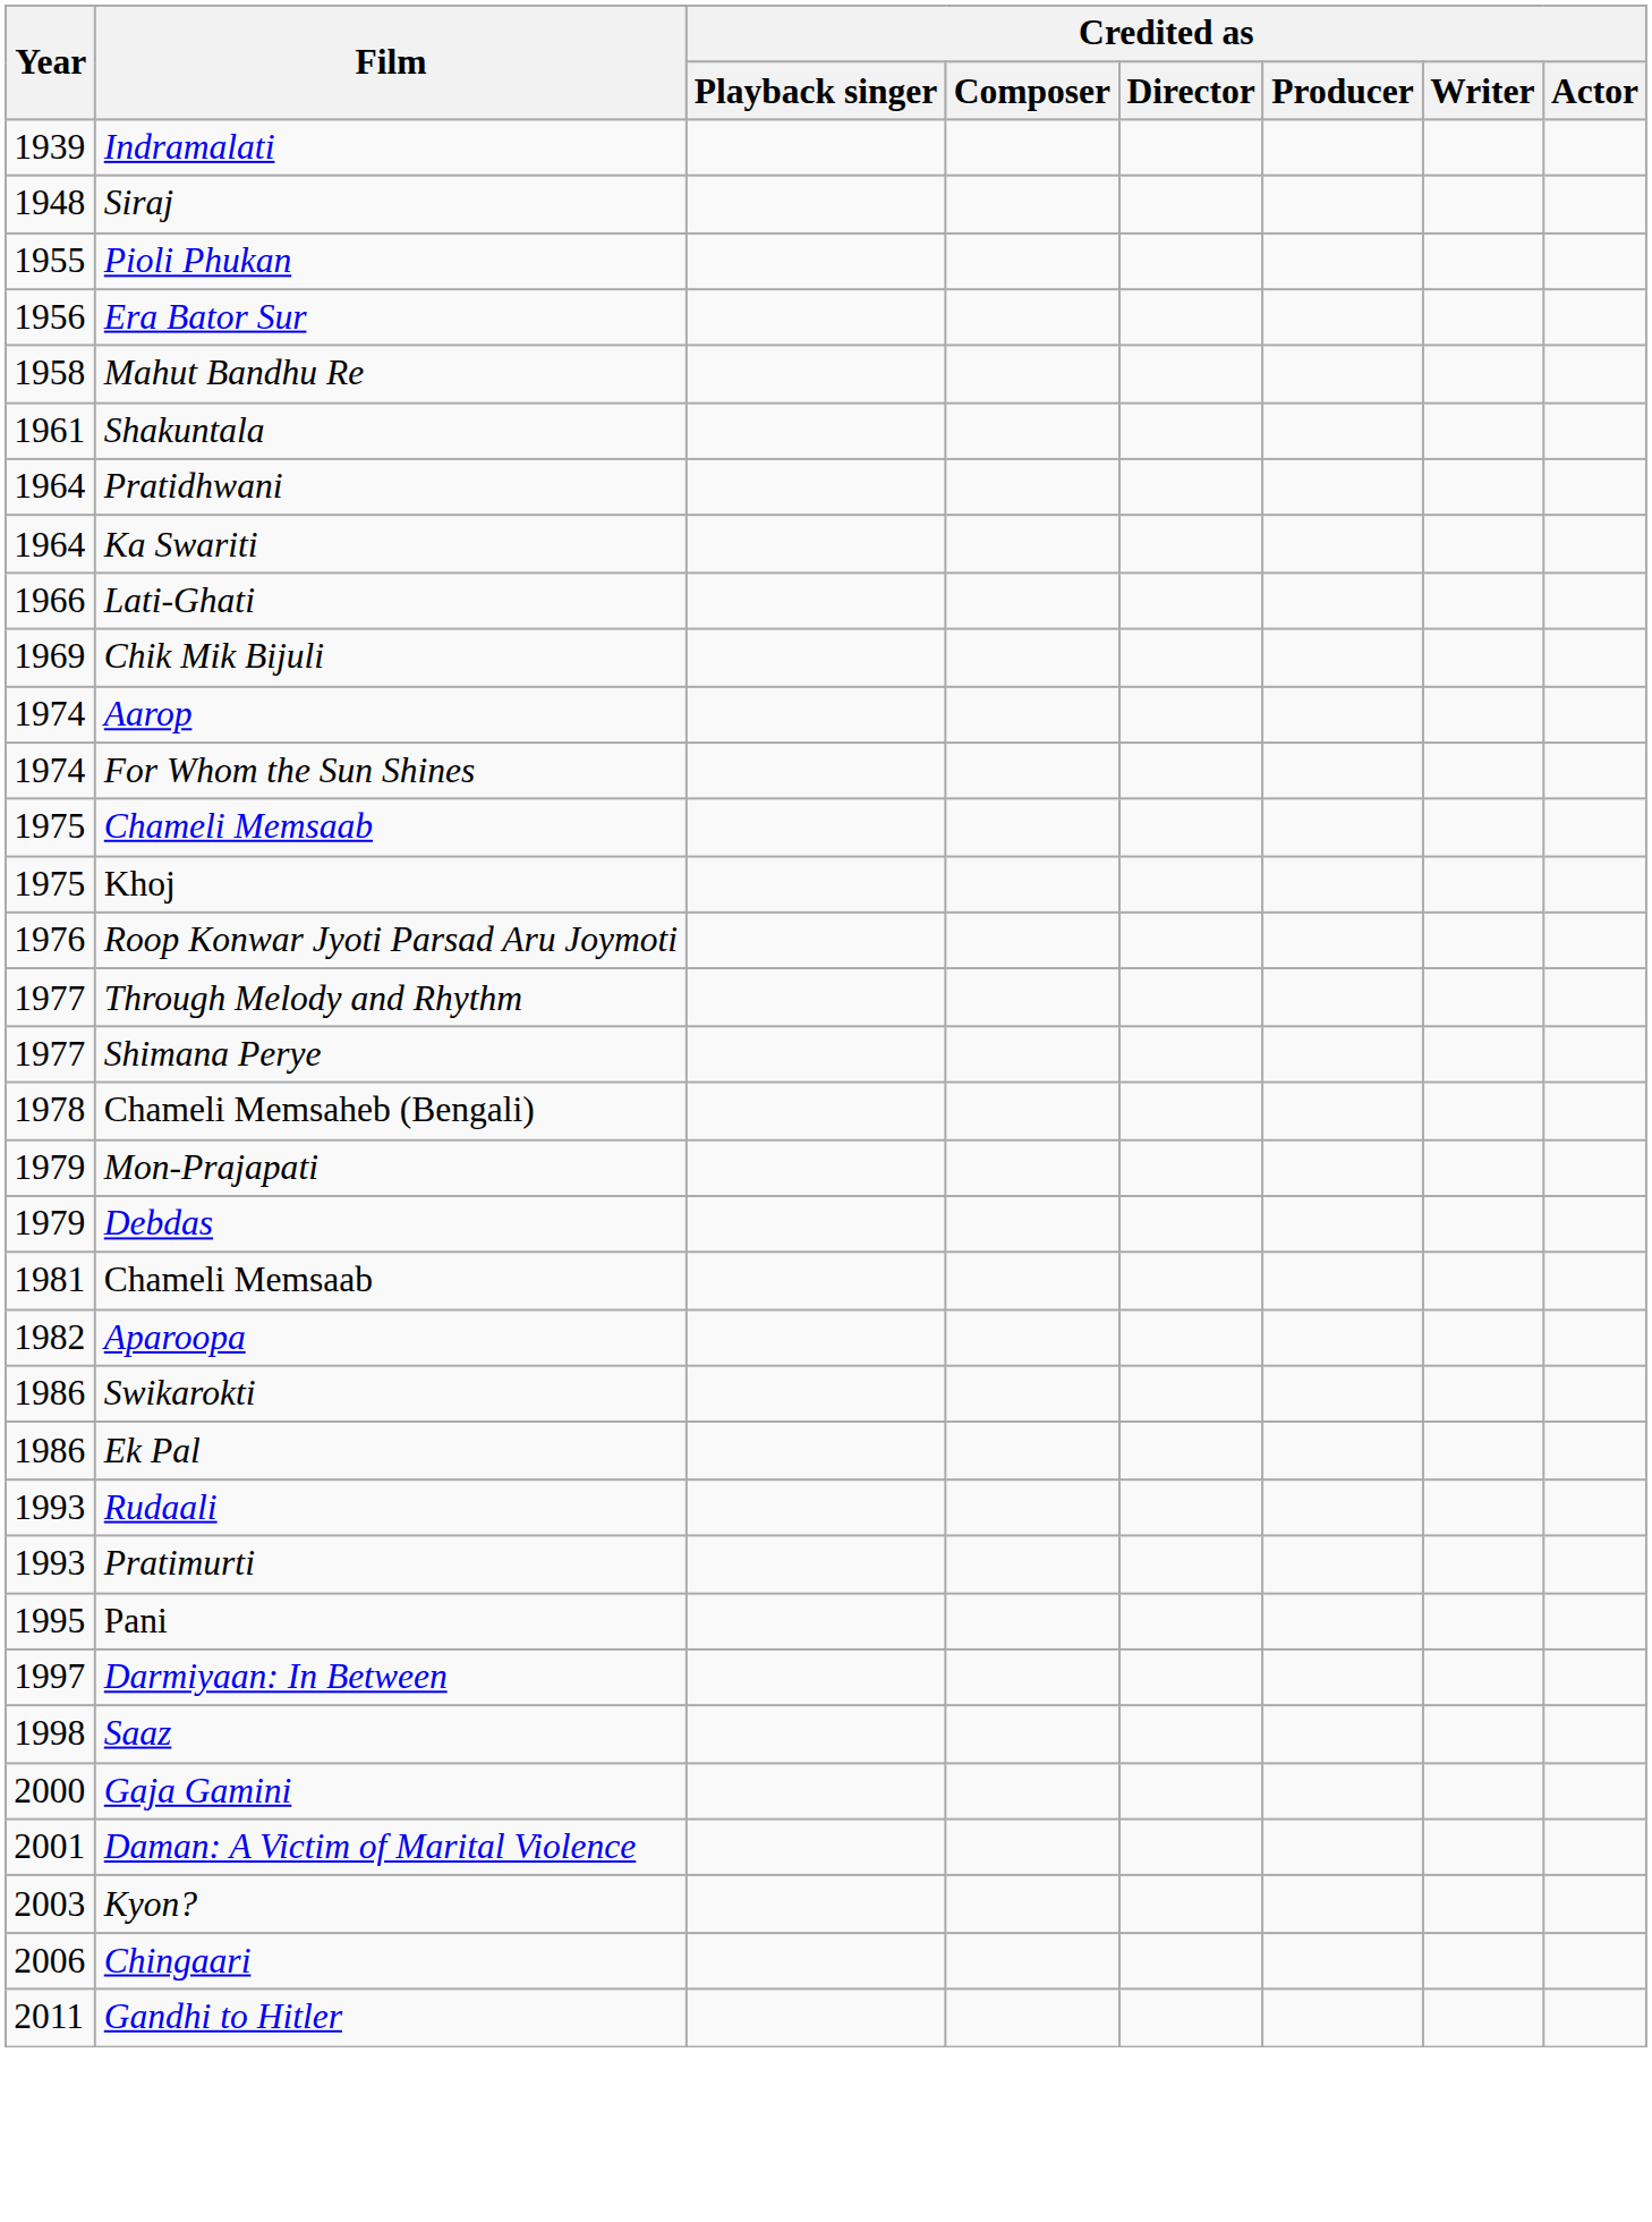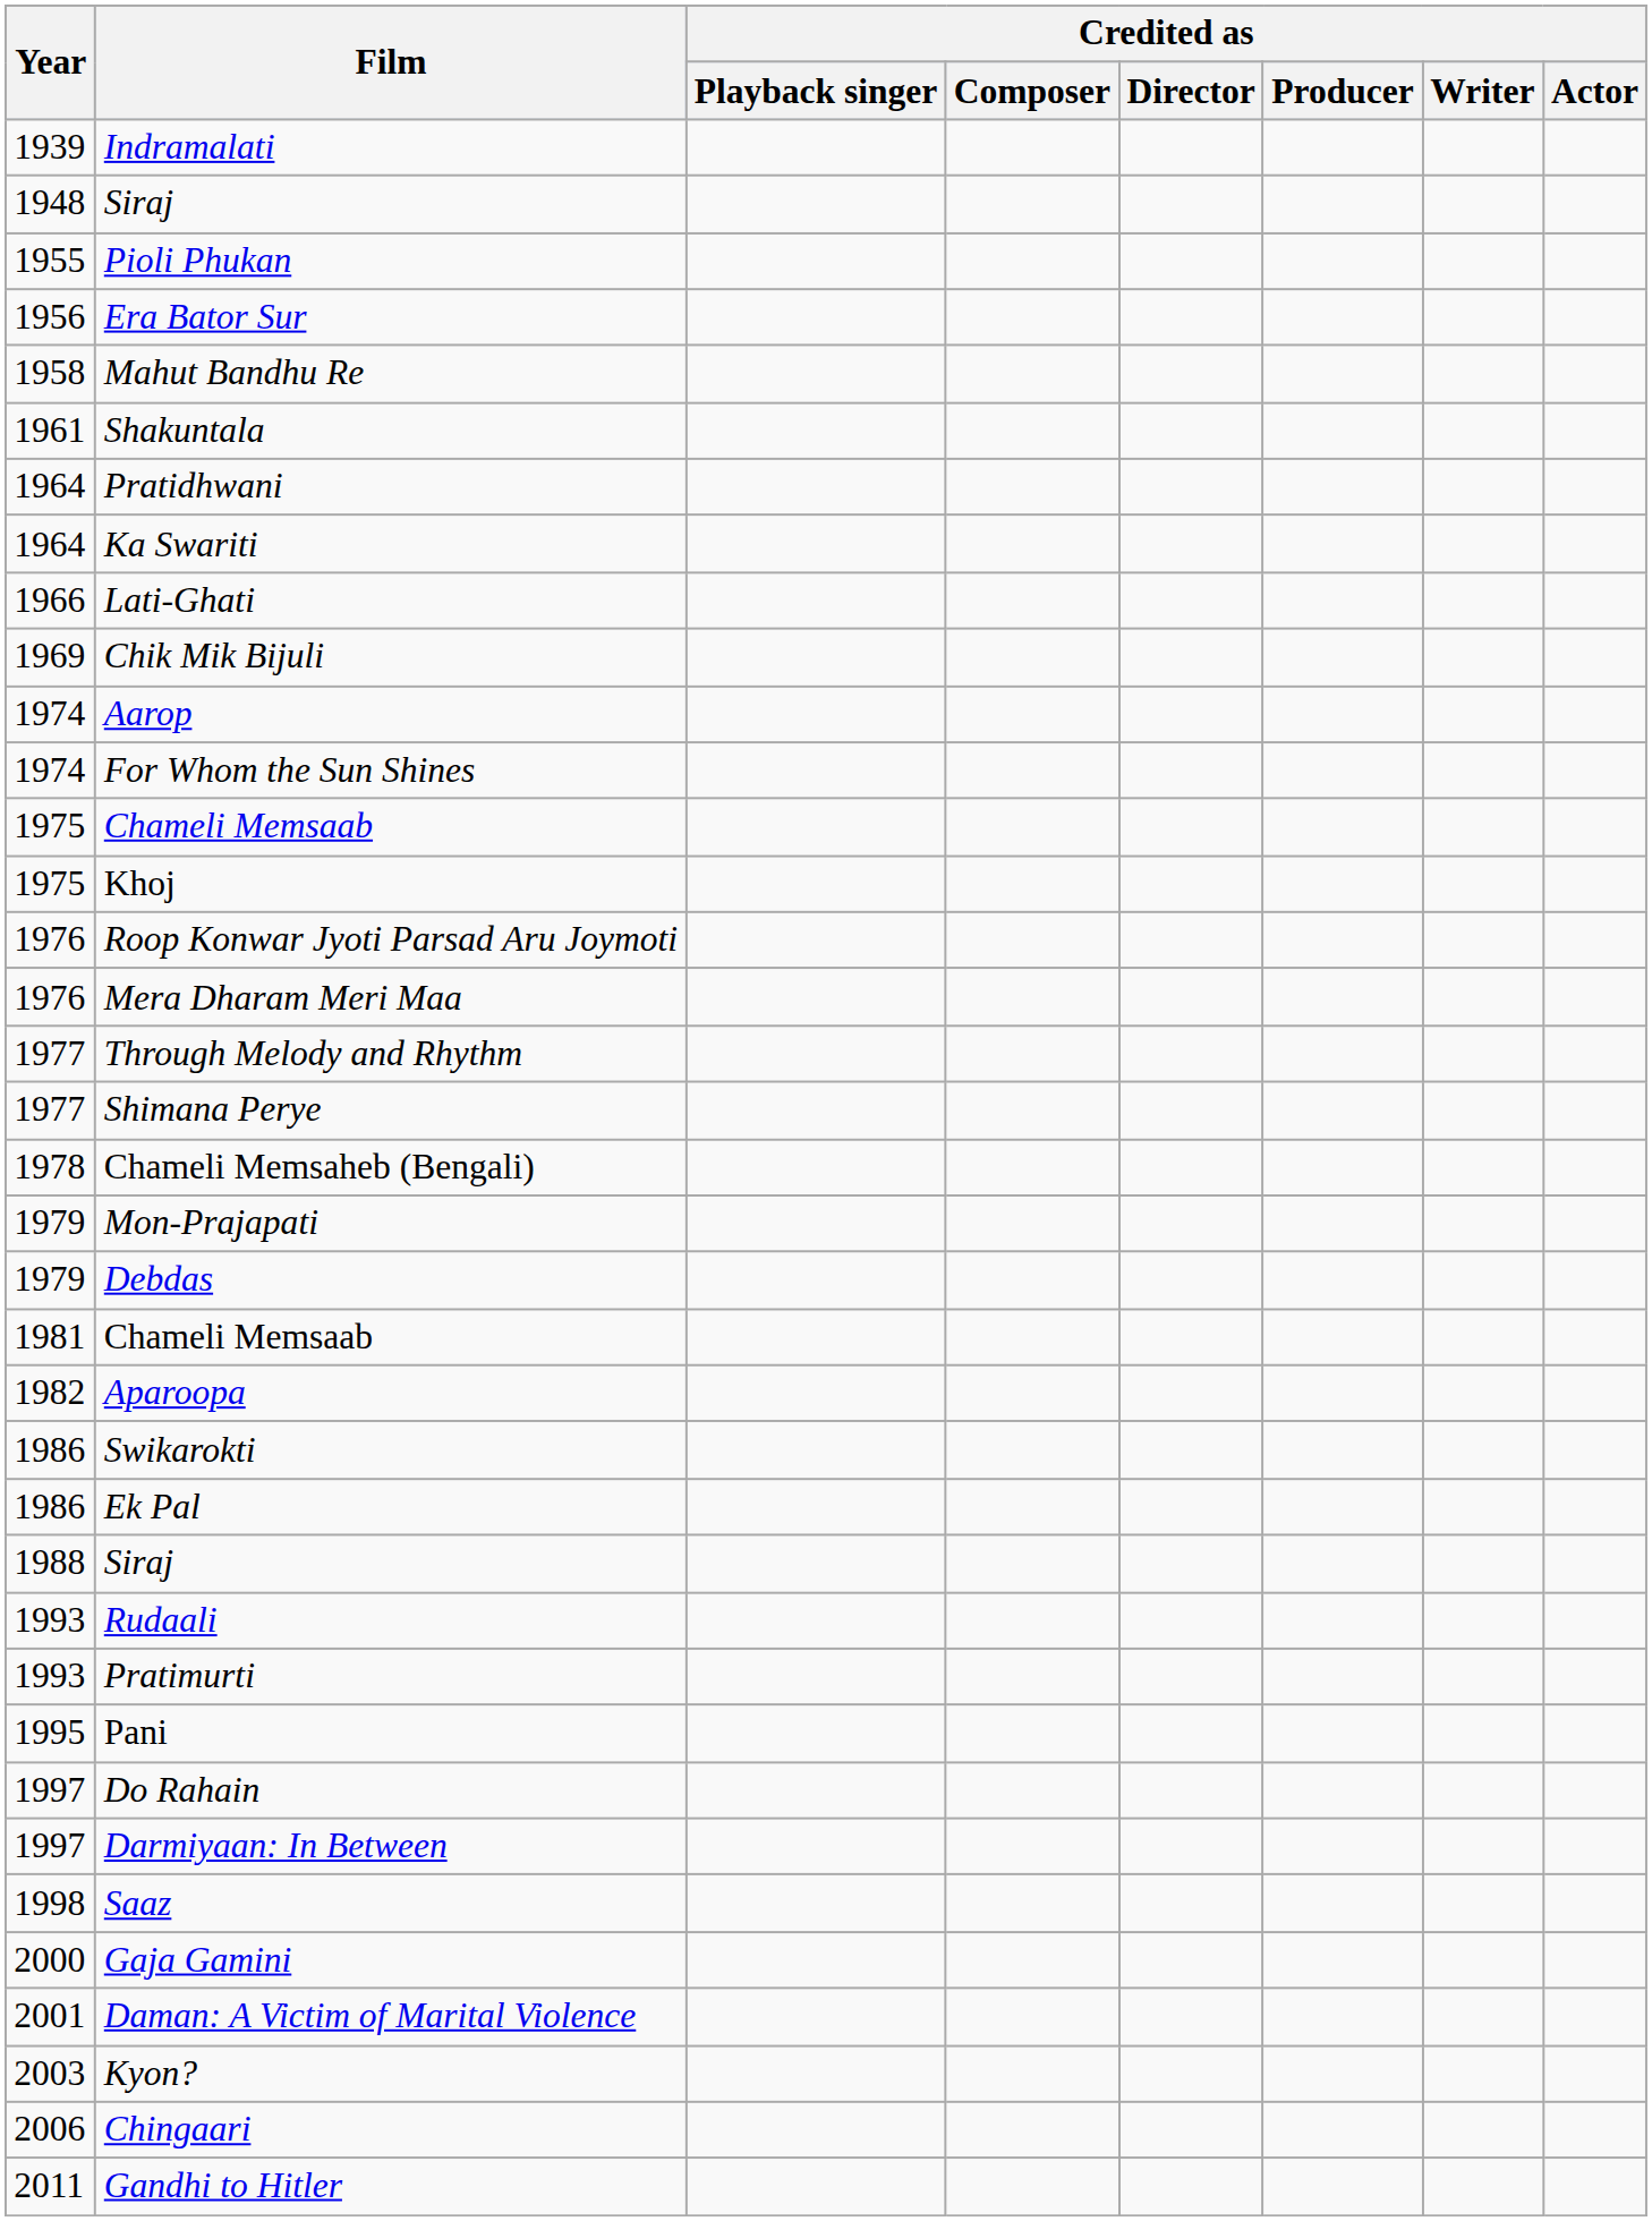+ row: 1976 | Mera Dharam Meri Maa
+ row: 1988 | Siraj
+ row: 1997 | Do Rahain
